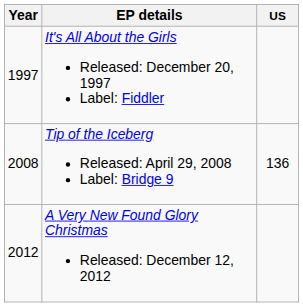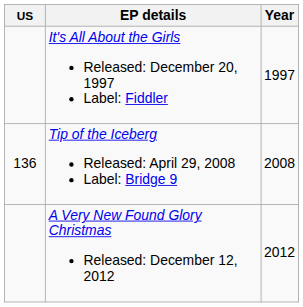columns swapped: Year <-> US
